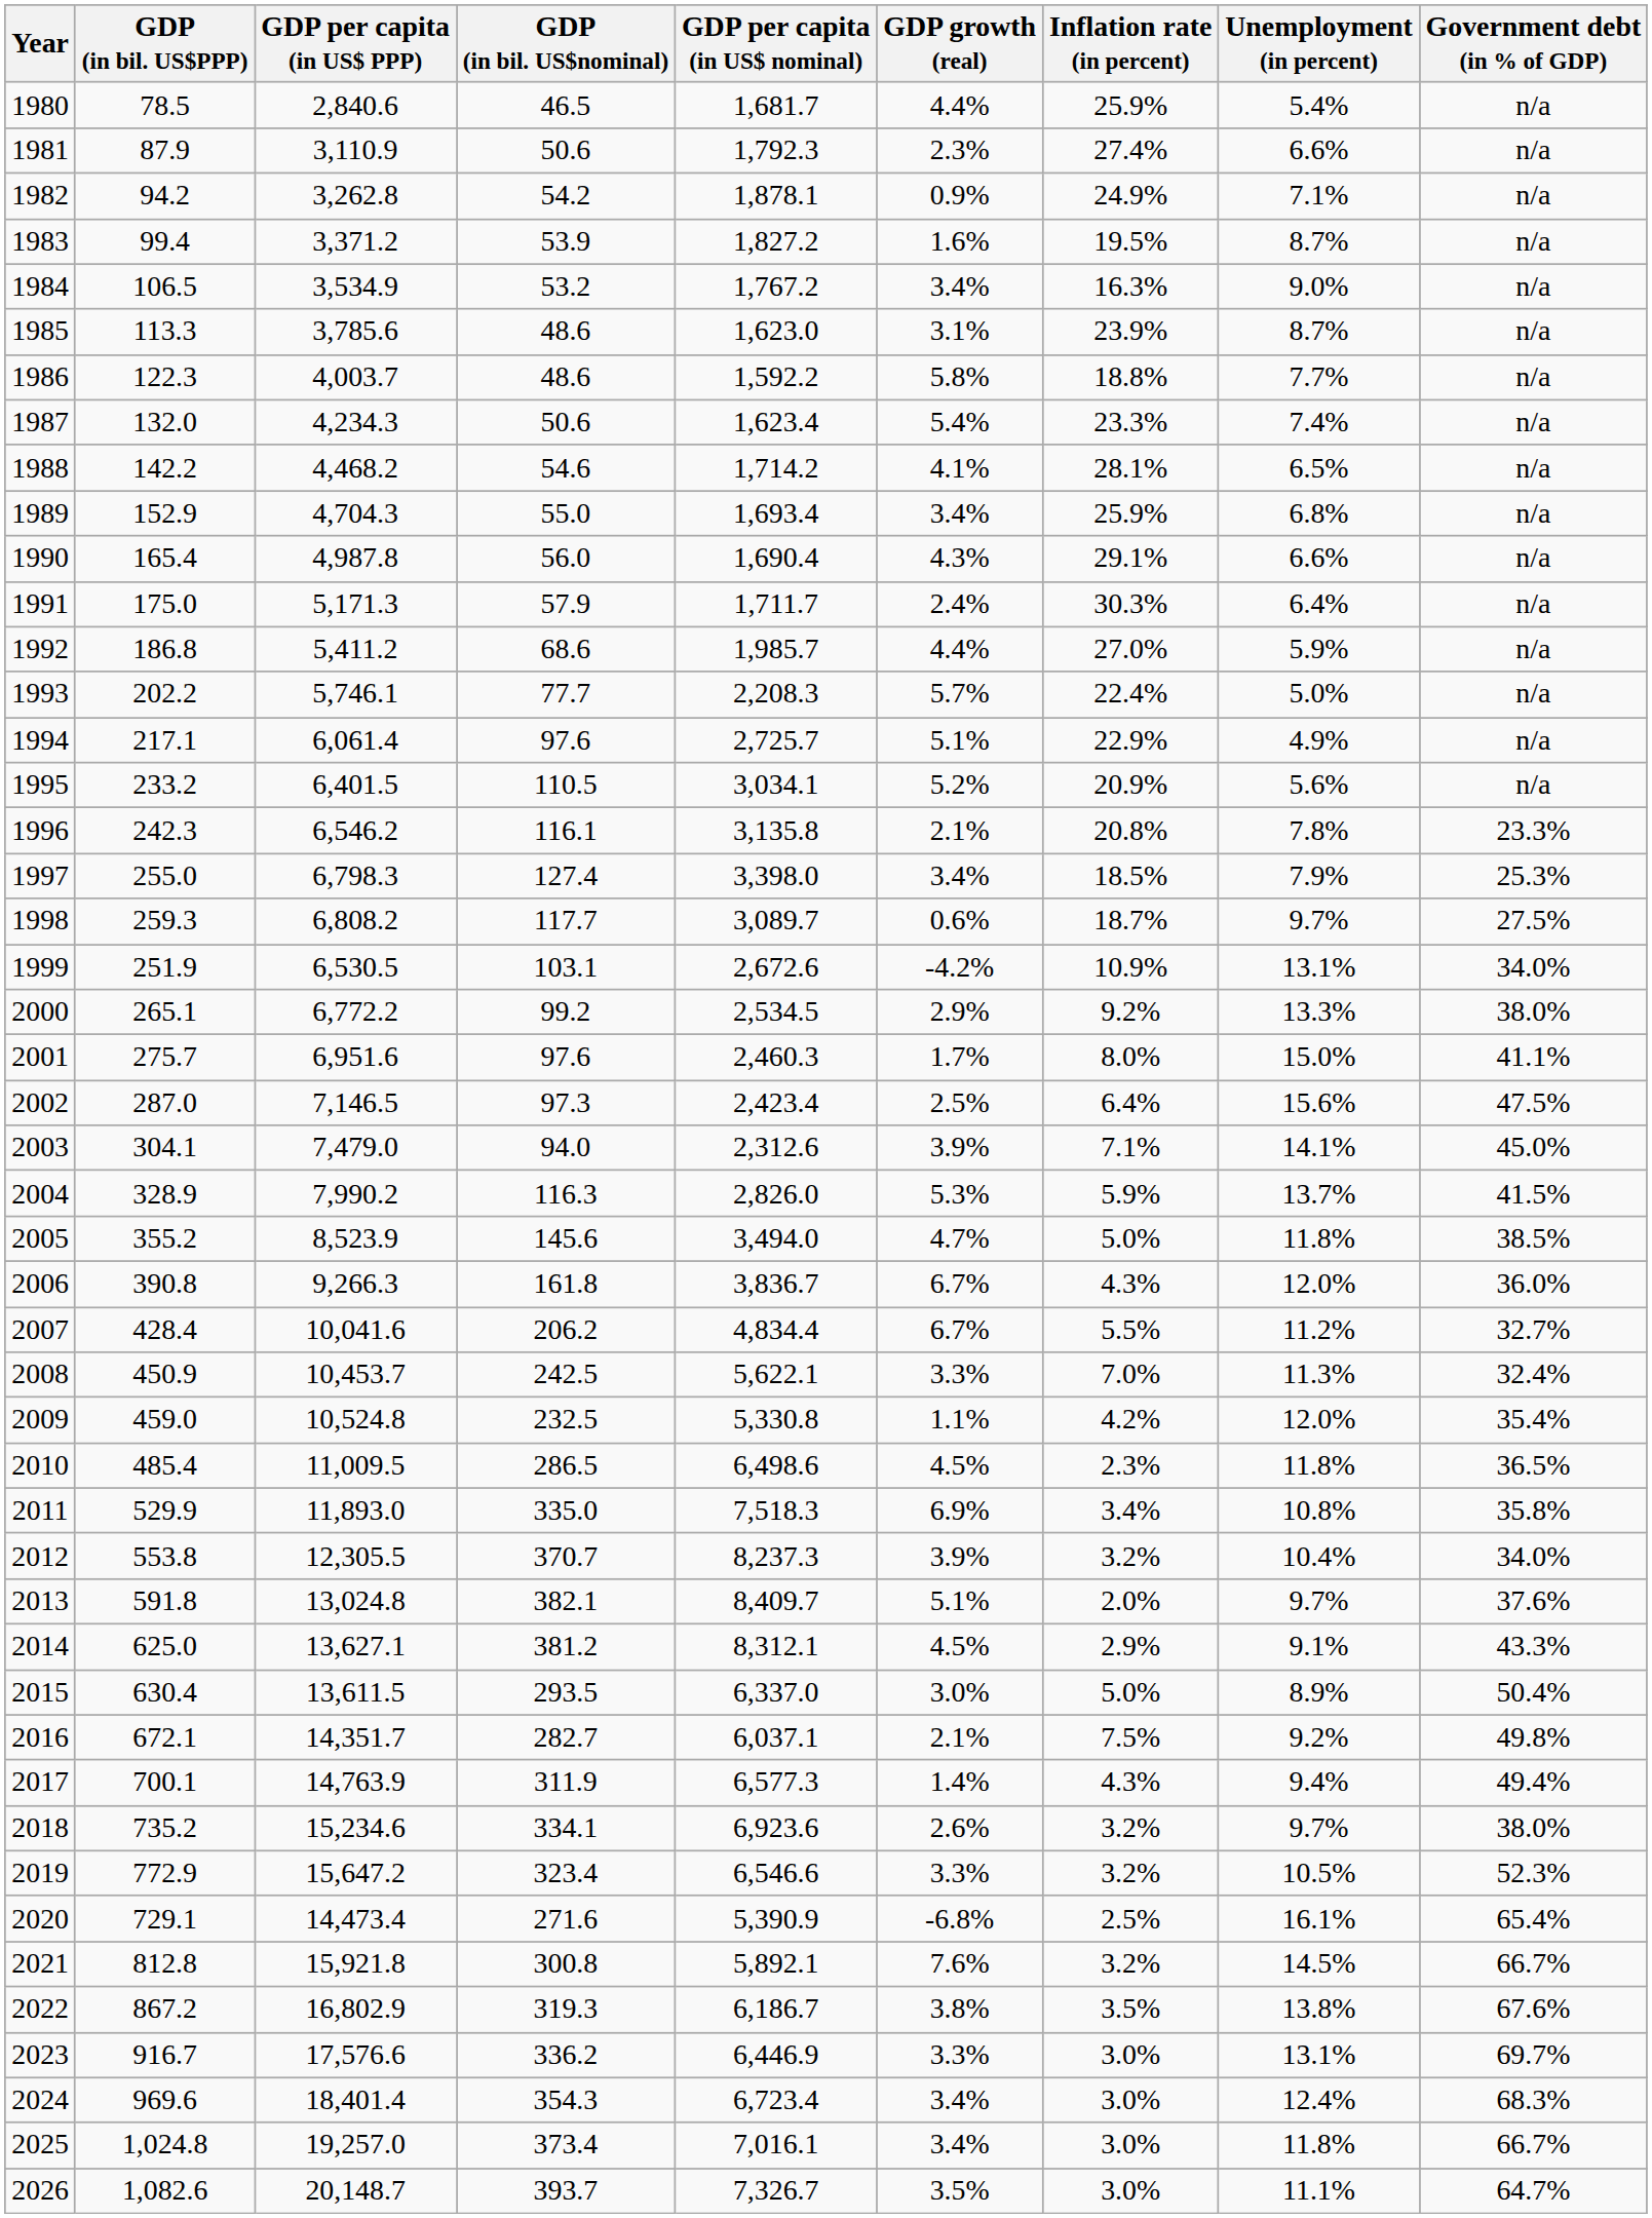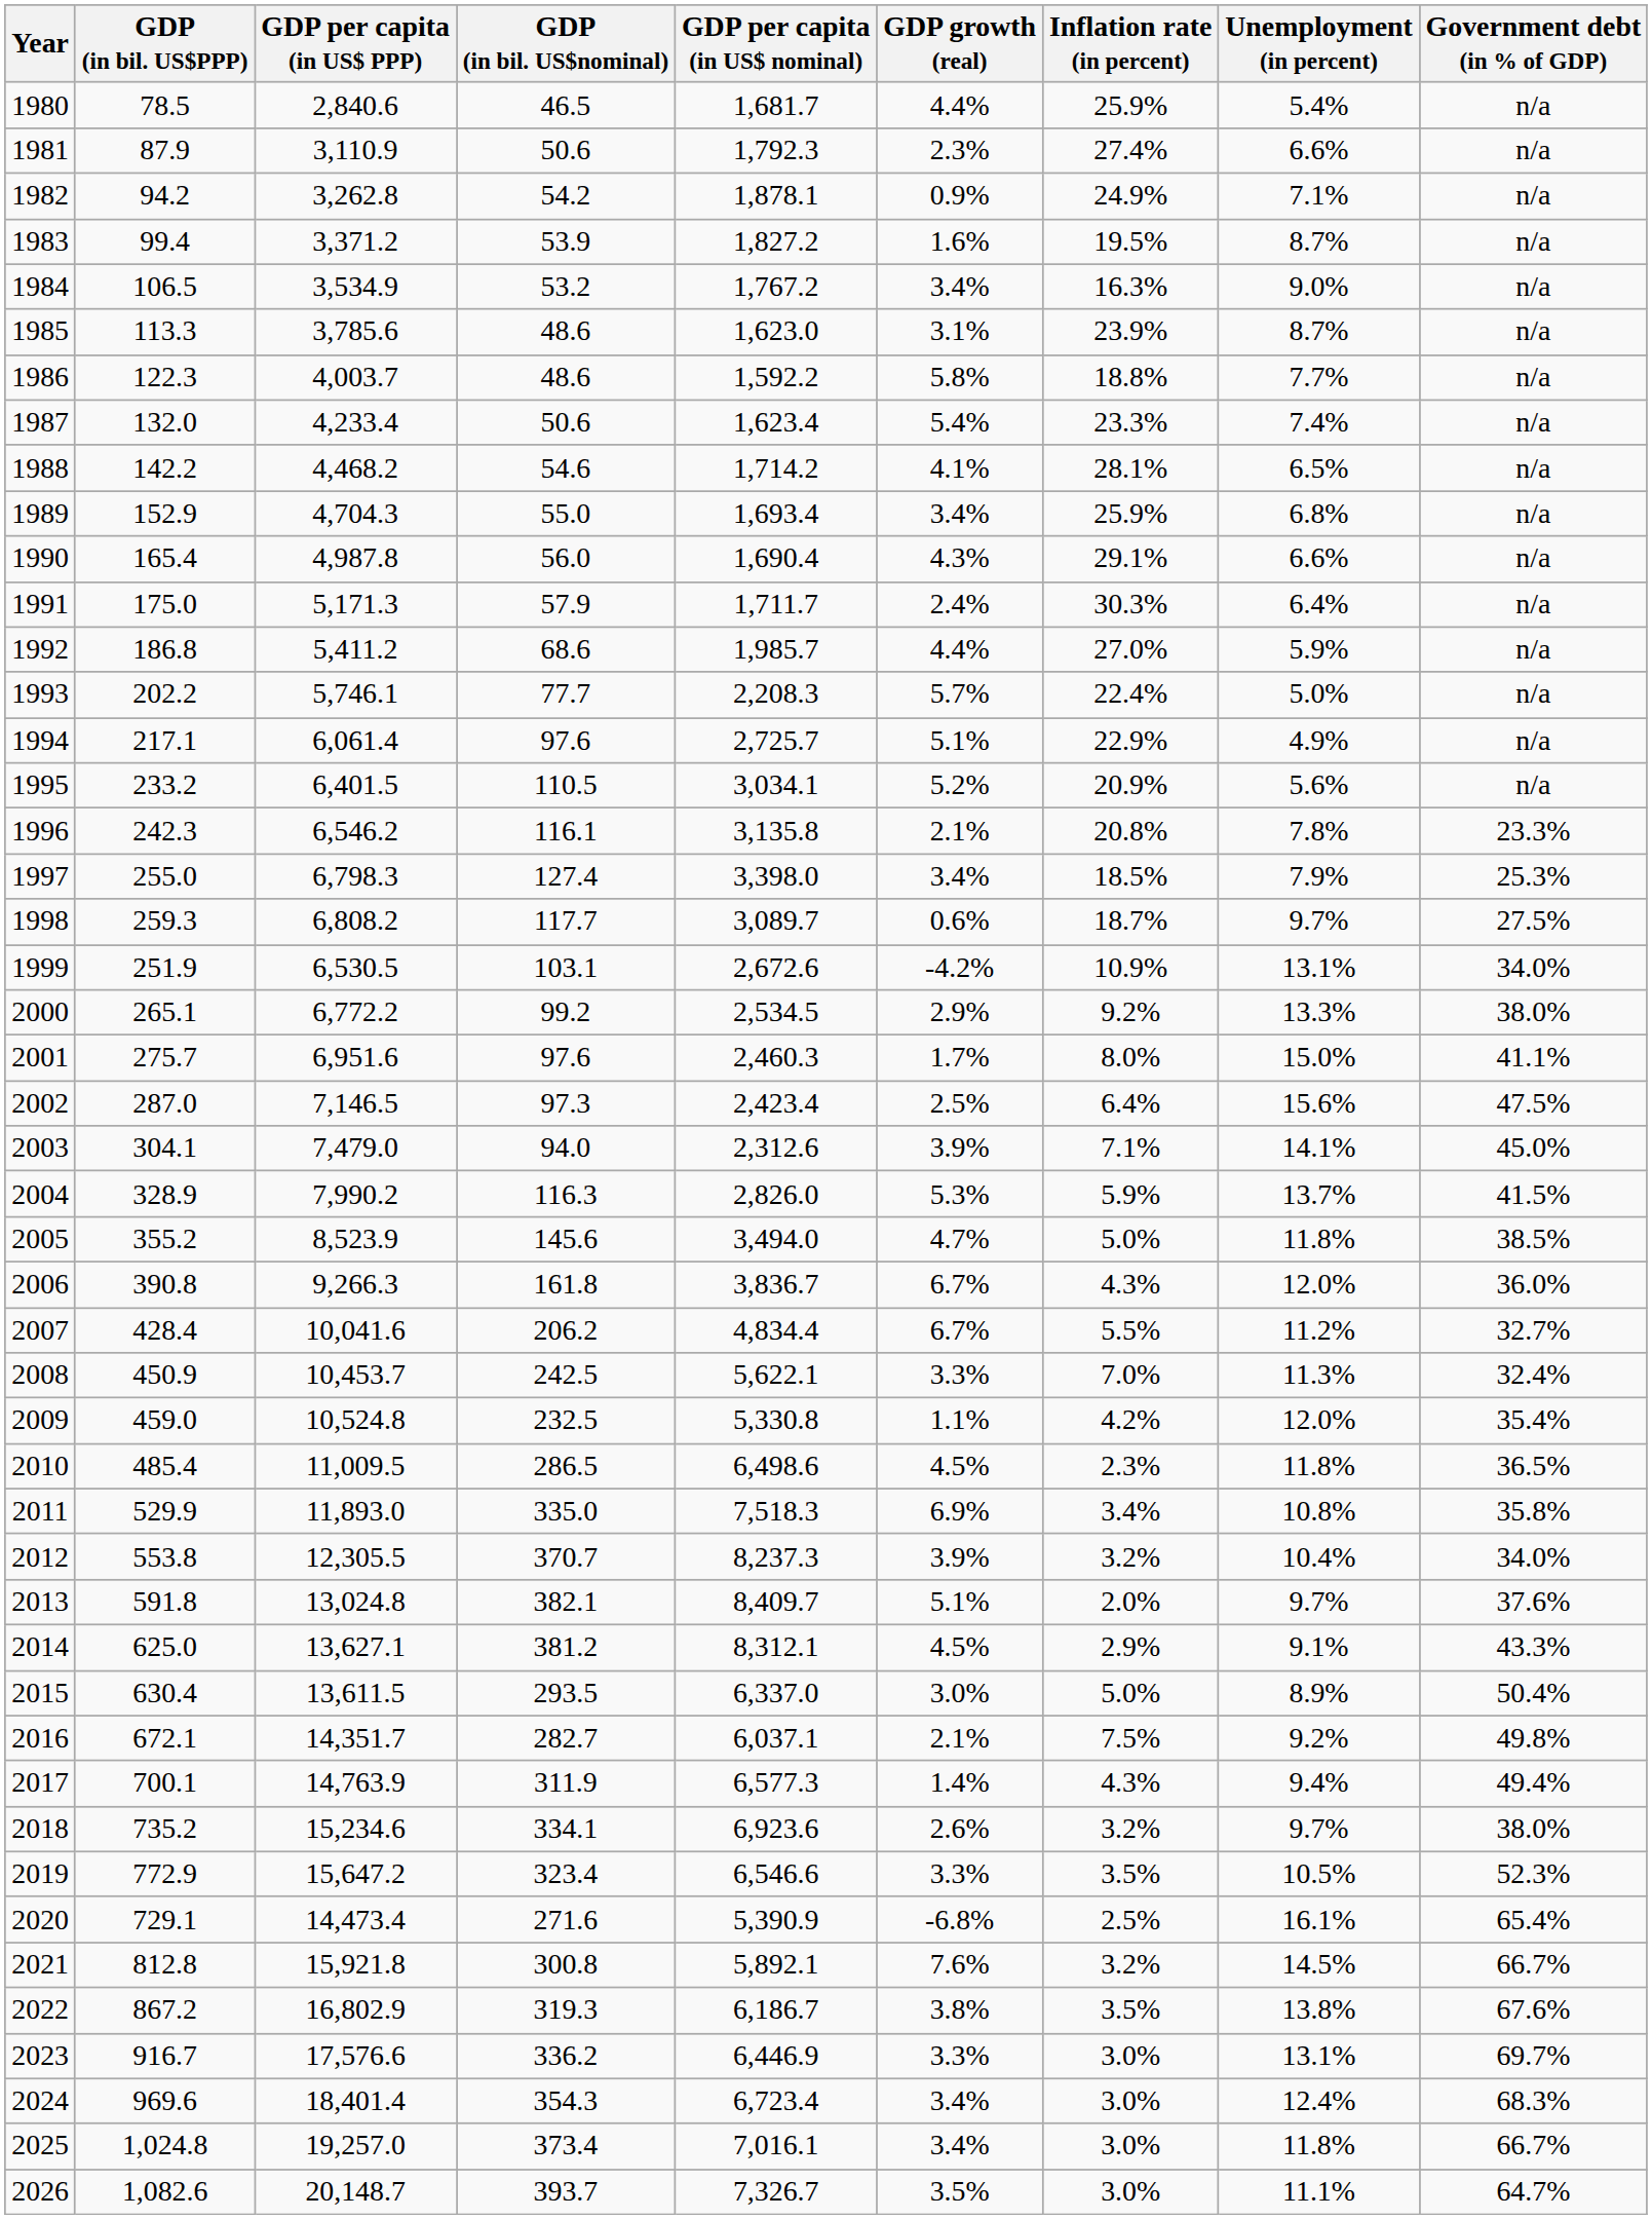1987 | GDP per capita (in US$ PPP): 4,234.3 -> 4,233.4
2019 | Inflation rate (in percent): 3.2% -> 3.5%
